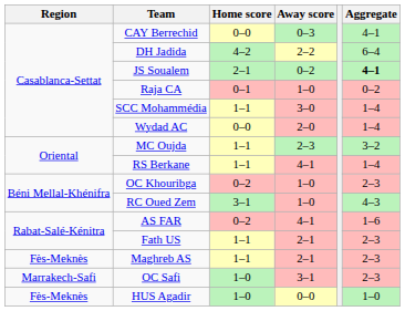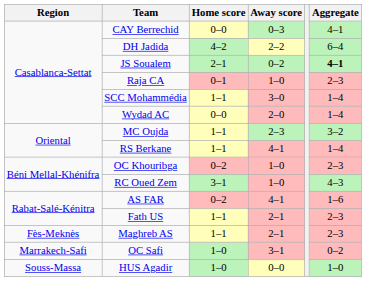Raja CA | Aggregate: 0–2 -> 2–3
OC Safi | Aggregate: 2–3 -> 0–2
HUS Agadir | Region: Fès-Meknès -> Souss-Massa
